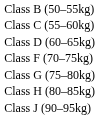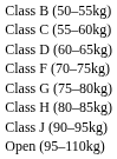+ row: Open (95–110kg)
